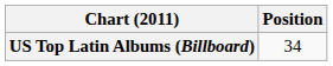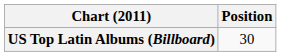US Top Latin Albums (Billboard) | Position: 34 -> 30
